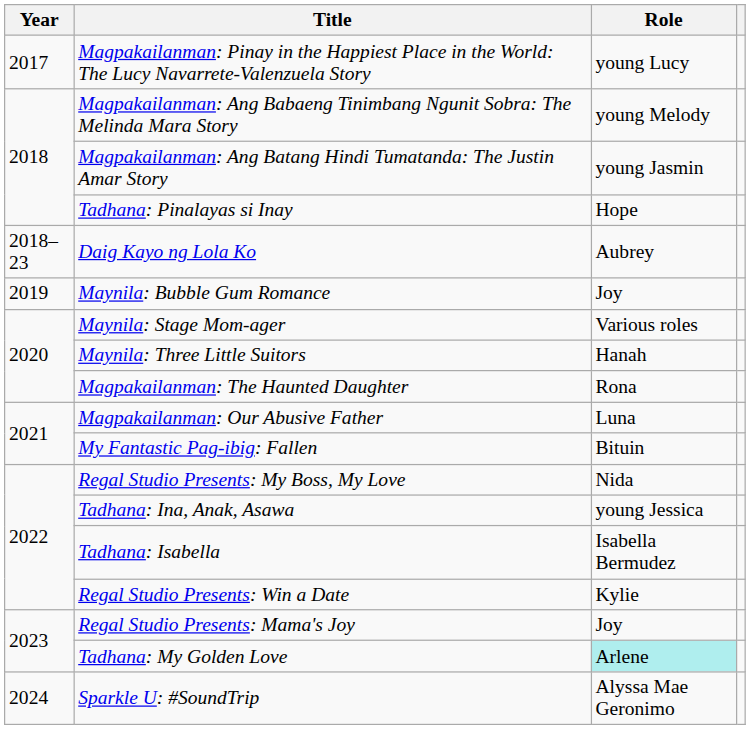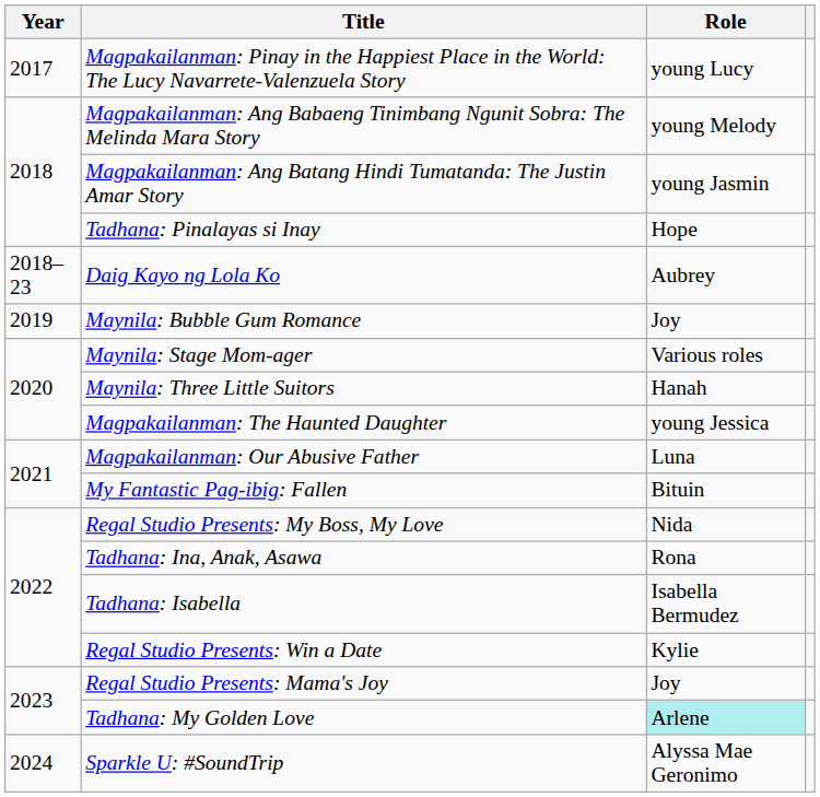Magpakailanman: The Haunted Daughter | Role: Rona -> young Jessica
Tadhana: Ina, Anak, Asawa | Role: young Jessica -> Rona
